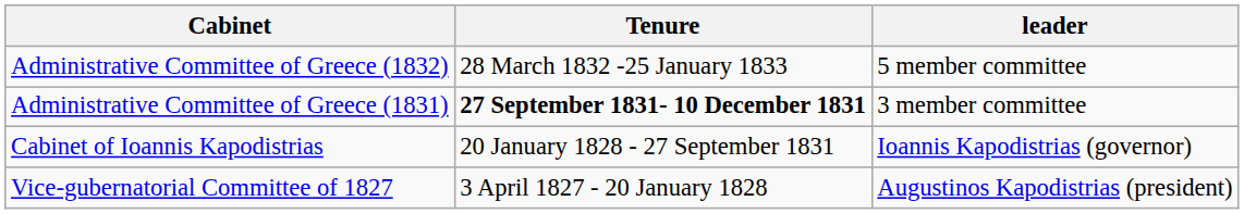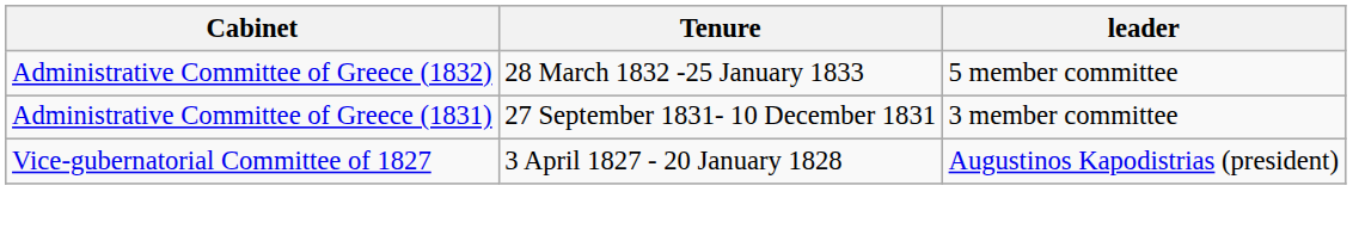Administrative Committee of Greece (1831) | Tenure: bold -> normal
- row: Cabinet of Ioannis Kapodistrias | 20 January 1828 - 27 September 1831 | Ioannis Kapodistrias (governor)
